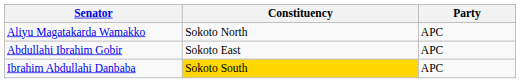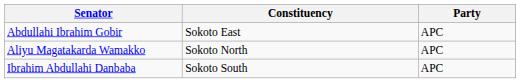rows swapped: Aliyu Magatakarda Wamakko <-> Abdullahi Ibrahim Gobir
Ibrahim Abdullahi Danbaba | Constituency: gold background -> no background
